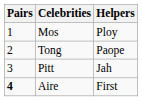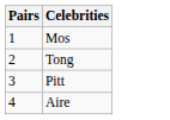- column: Helpers | Ploy | Paope | Jah | First
Aire | Pairs: bold -> normal
